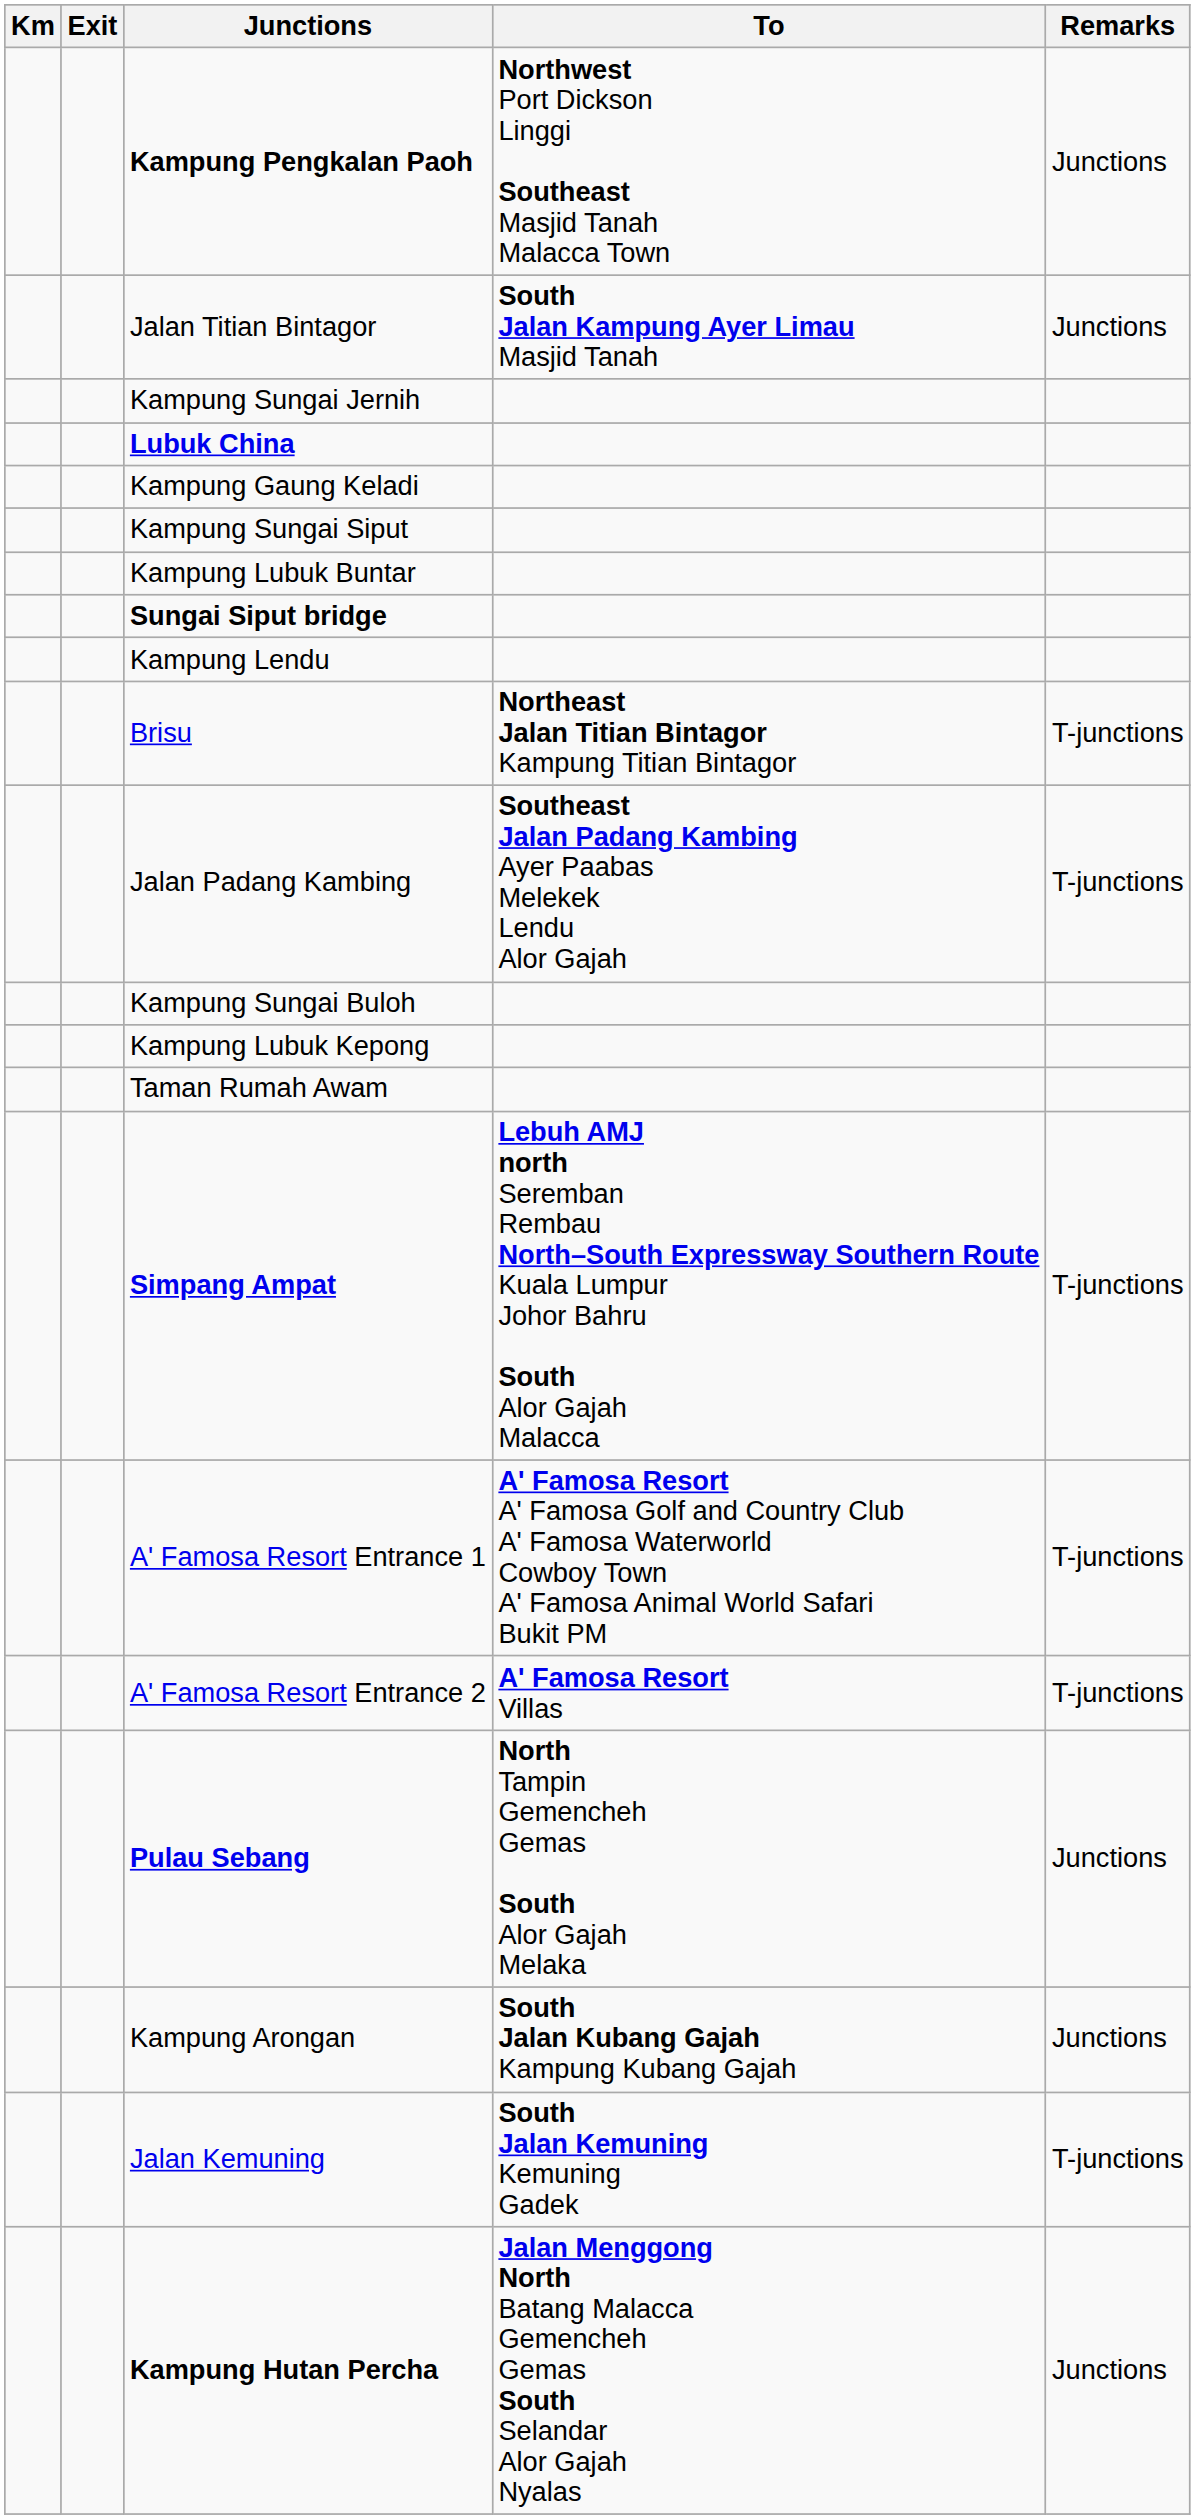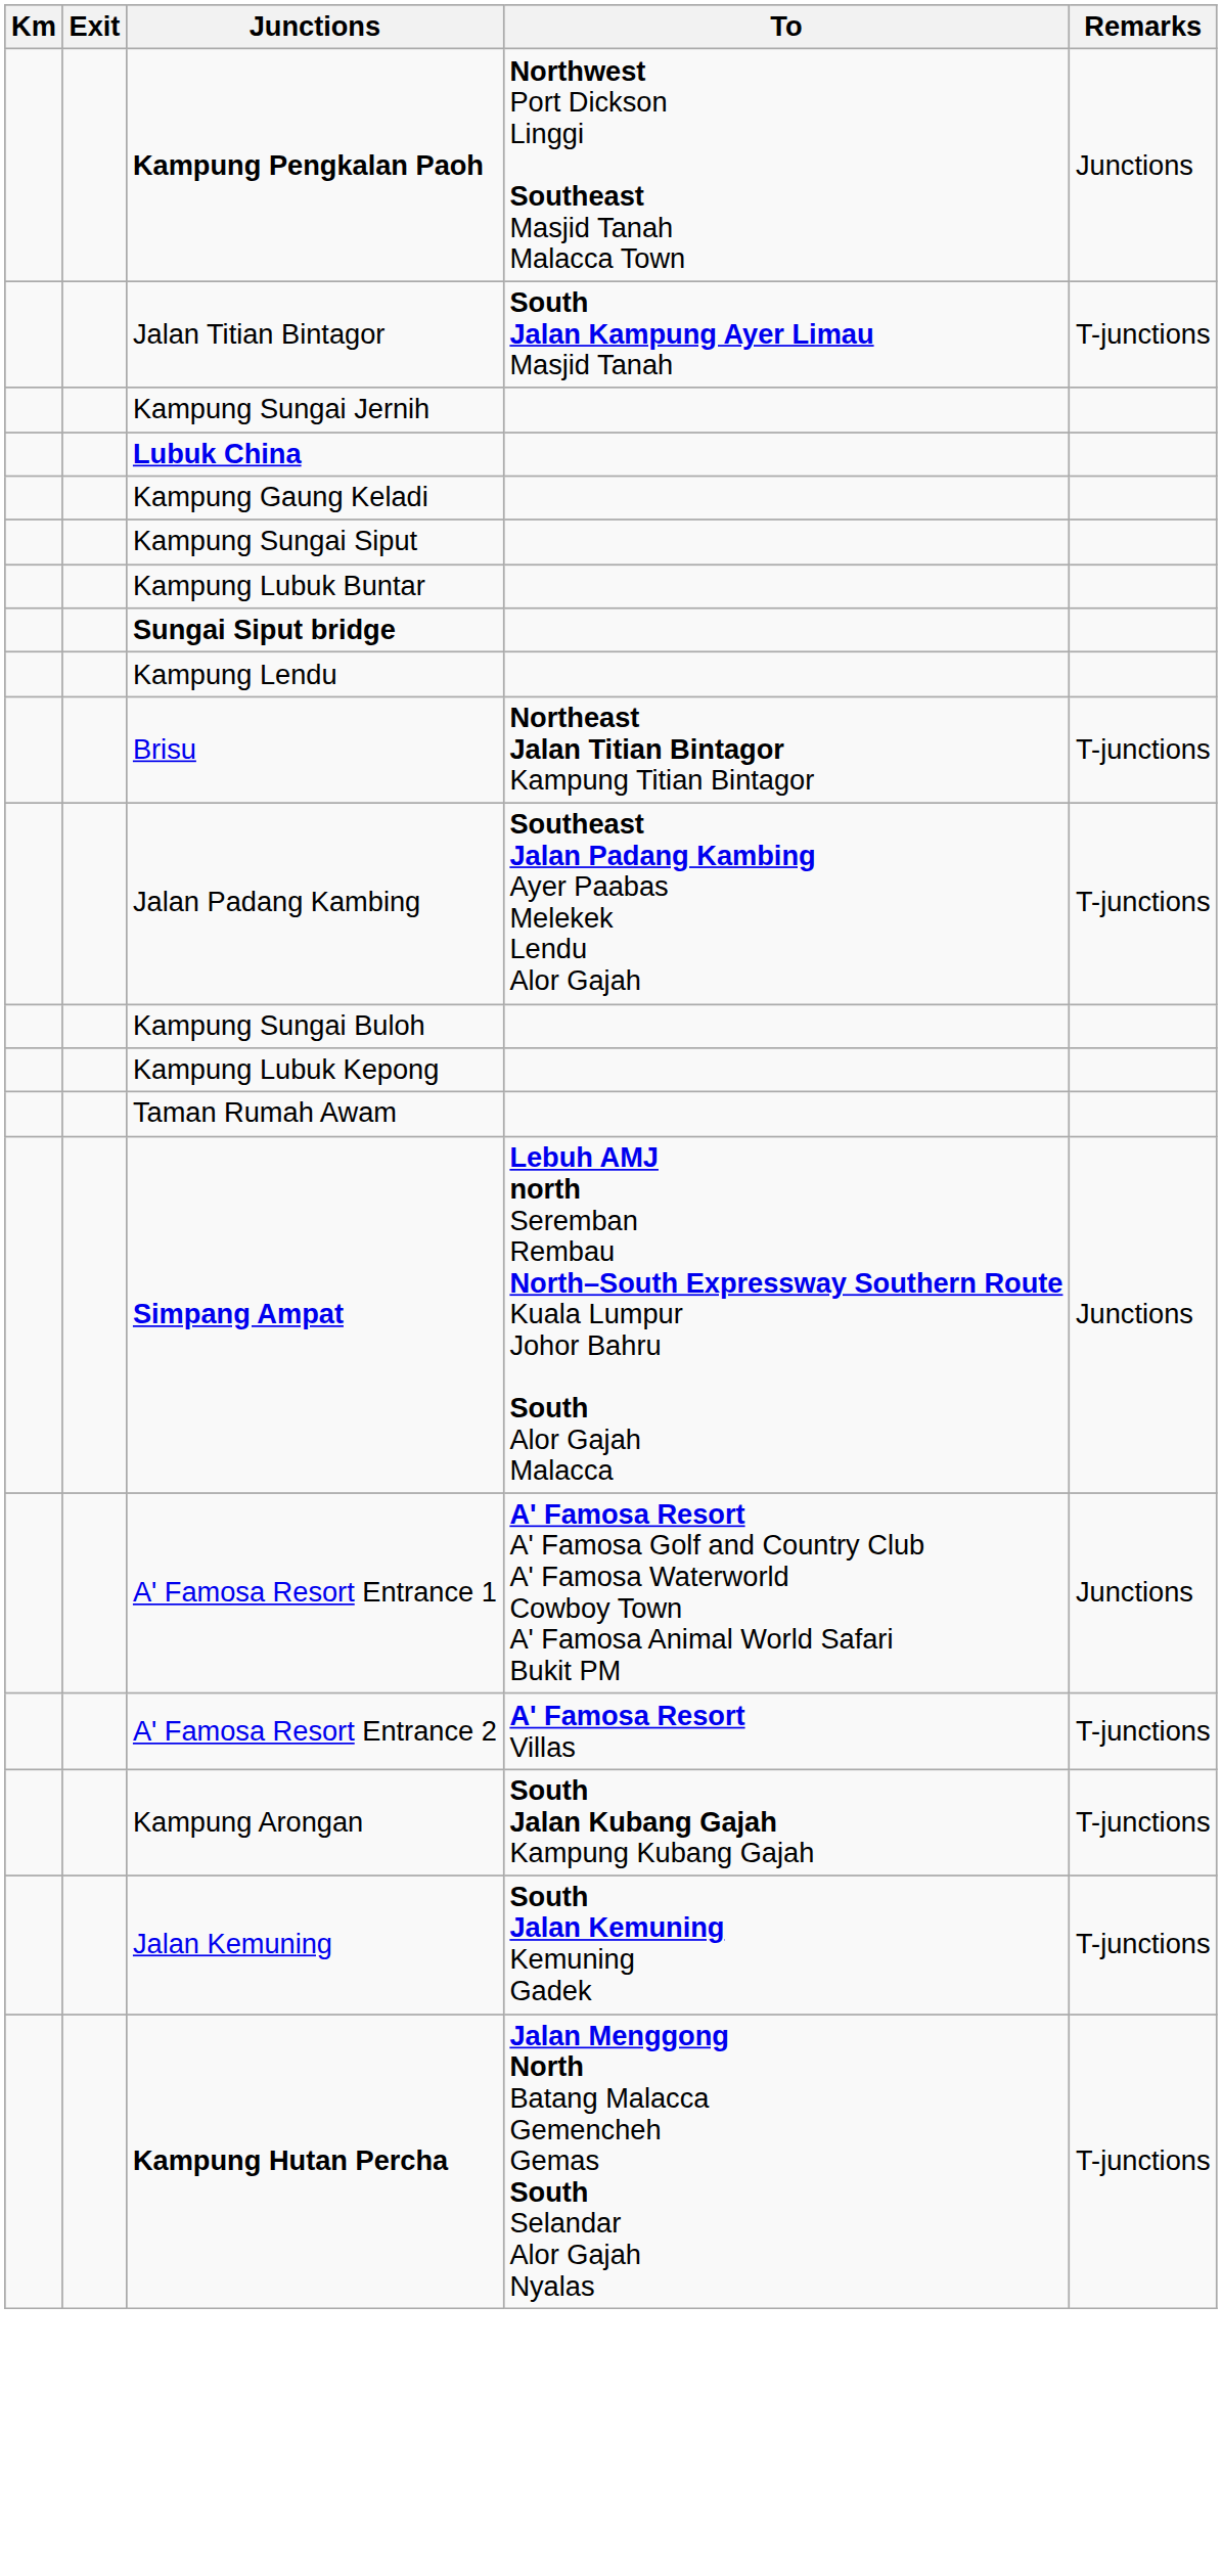Jalan Titian Bintagor | Remarks: Junctions -> T-junctions
Simpang Ampat | Remarks: T-junctions -> Junctions
A' Famosa Resort Entrance 1 | Remarks: T-junctions -> Junctions
- row: Pulau Sebang | North Tampin Gemencheh Gemas South Alor Gajah Melaka | Junctions
Kampung Arongan | Remarks: Junctions -> T-junctions
Kampung Hutan Percha | Remarks: Junctions -> T-junctions
